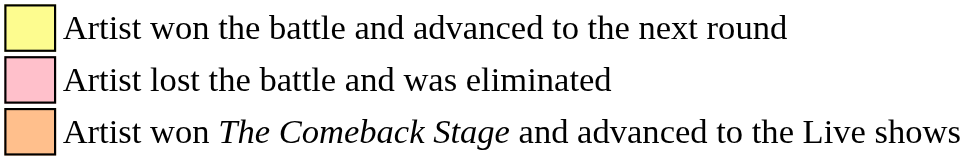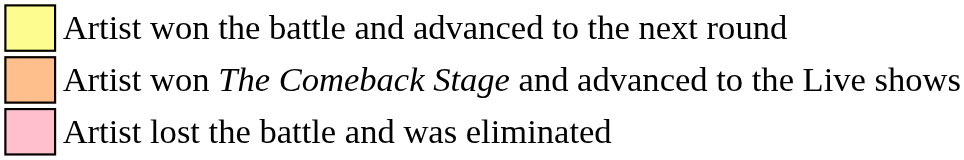rows swapped: Artist lost the battle and was eliminated <-> Artist won The Comeback Stage and advanced to the Live shows
